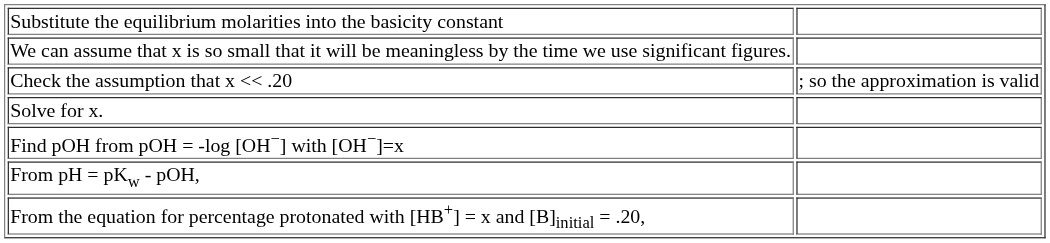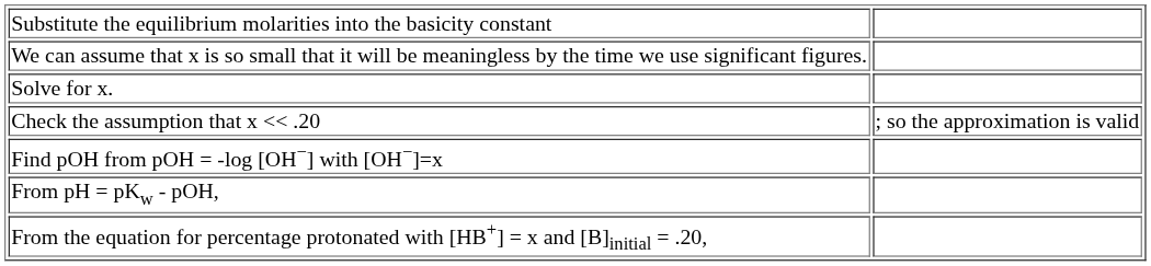rows swapped: Solve for x. <-> Check the assumption that x << .20
